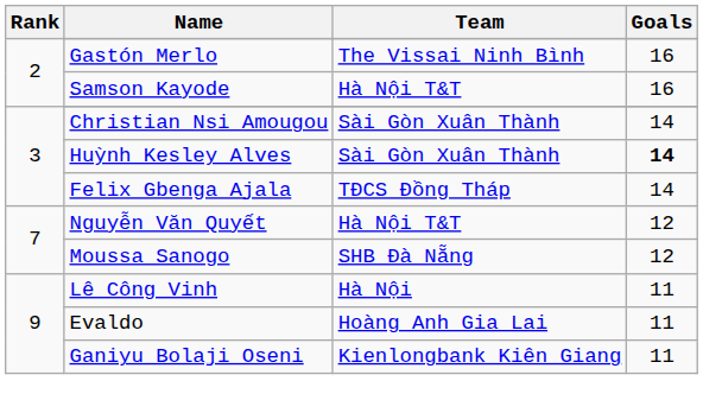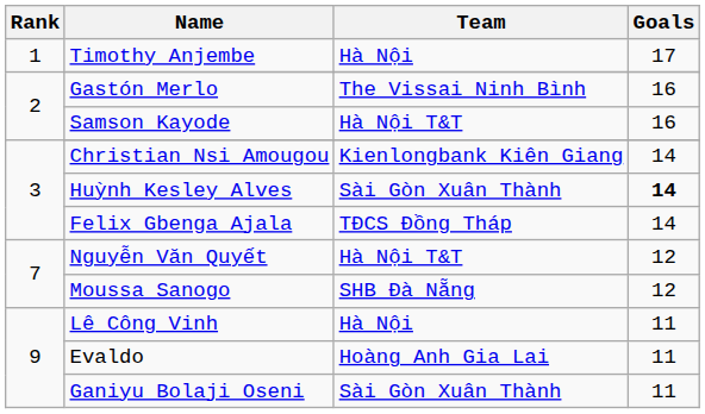+ row: 1 | Timothy Anjembe | Hà Nội | 17
Christian Nsi Amougou | Team: Sài Gòn Xuân Thành -> Kienlongbank Kiên Giang
Ganiyu Bolaji Oseni | Team: Kienlongbank Kiên Giang -> Sài Gòn Xuân Thành
